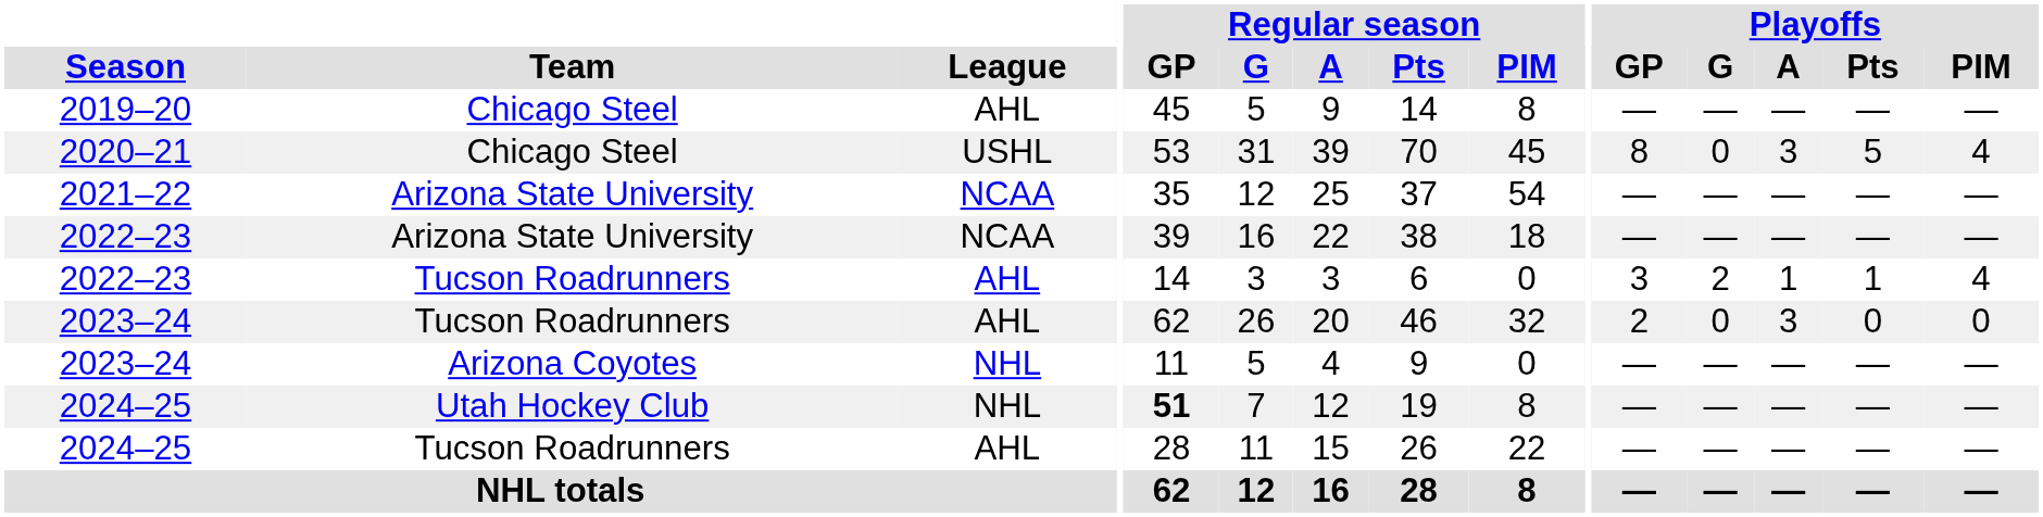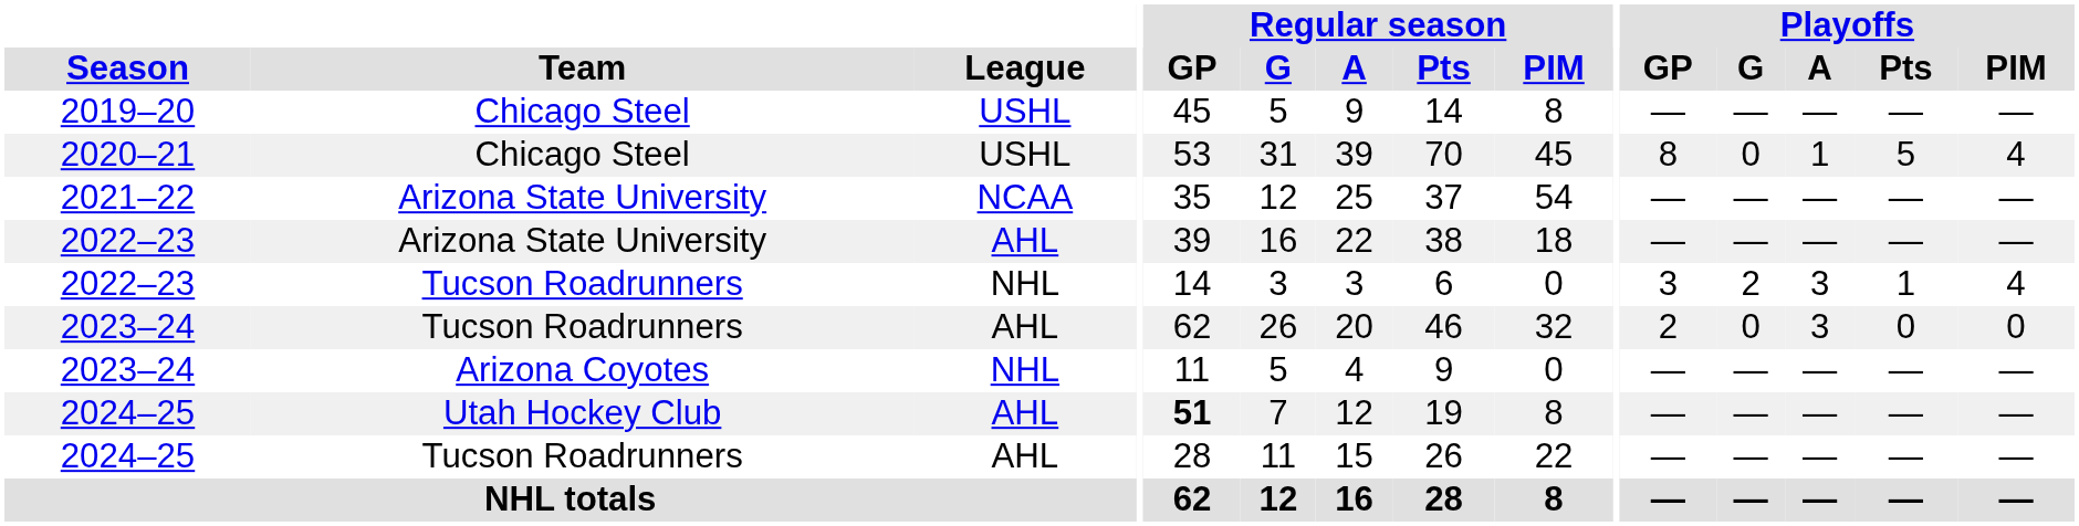2019–20 | League: AHL -> USHL
2020–21 | Playoffs / A: 3 -> 1
2022–23 / Arizona State University | League: NCAA -> AHL
2022–23 / Tucson Roadrunners | League: AHL -> NHL
2022–23 / Tucson Roadrunners | Playoffs / A: 1 -> 3
2024–25 / Utah Hockey Club | League: NHL -> AHL
